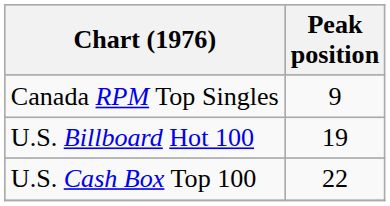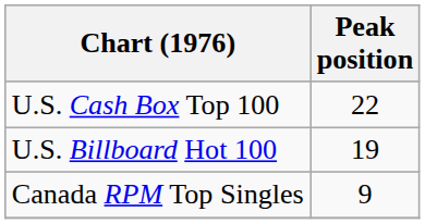rows swapped: Canada RPM Top Singles <-> U.S. Cash Box Top 100
